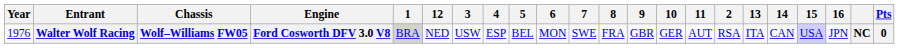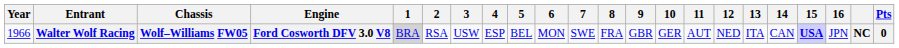columns swapped: 2 <-> 12
Walter Wolf Racing | Year: 1976 -> 1966
Walter Wolf Racing | 15: normal -> bold
